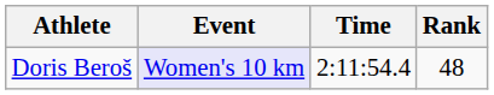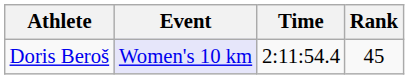Doris Beroš | Rank: 48 -> 45
